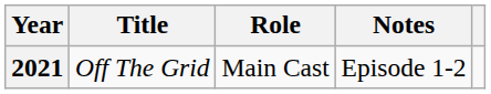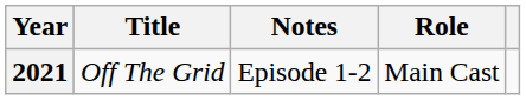columns swapped: Role <-> Notes
